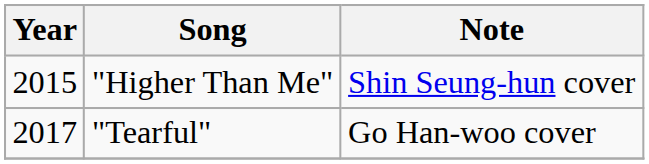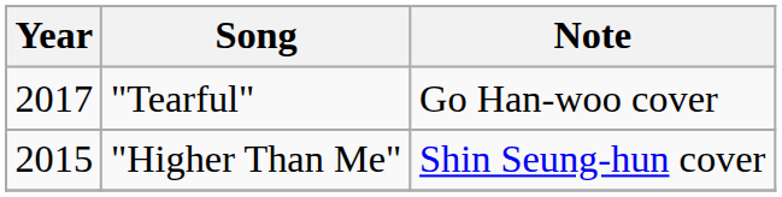rows swapped: "Higher Than Me" <-> "Tearful"
